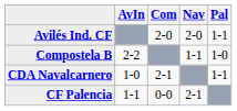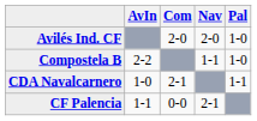Avilés Ind. CF | Pal: 1-1 -> 1-0
